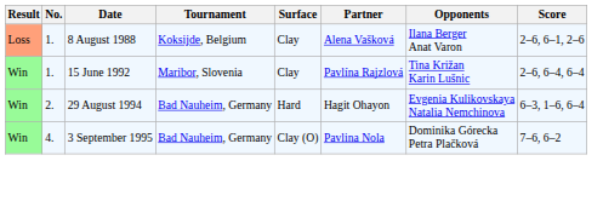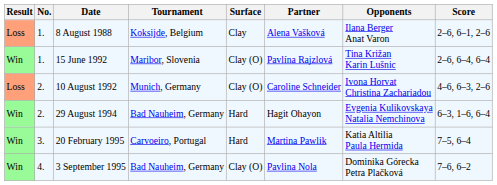15 June 1992 | Surface: Clay -> Clay (O)
+ row: Loss | 2. | 10 August 1992 | Munich, Germany | Clay (O) | Caroline Schneider | Ivona Horvat Christina Zachariadou | 4–6, 6–3, 2–6
+ row: Win | 3. | 20 February 1995 | Carvoeiro, Portugal | Hard | Martina Pawlik | Katia Altilia Paula Hermida | 7–5, 6–4
